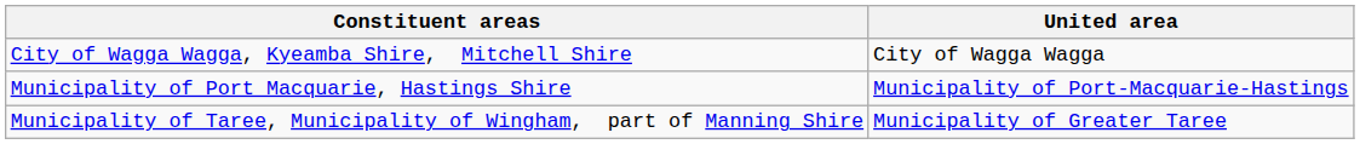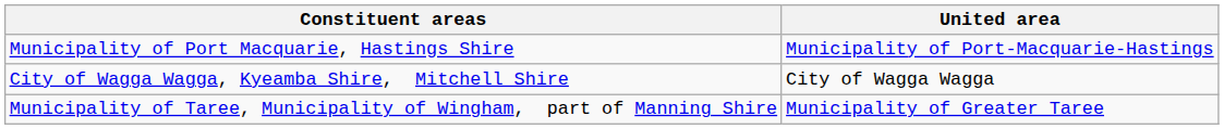rows swapped: Municipality of Port Macquarie, Hastings Shire <-> City of Wagga Wagga, Kyeamba Shire, Mitchell Shire
